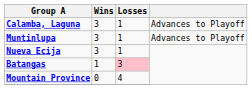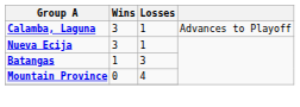- row: Muntinlupa | 3 | 1 | Advances to Playoff
Batangas | Losses: pink background -> no background
